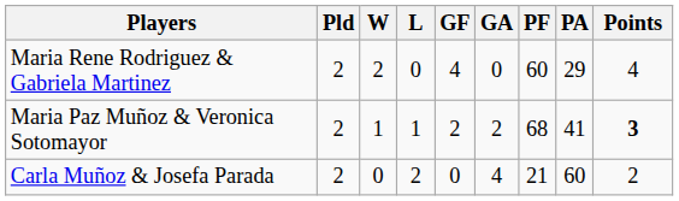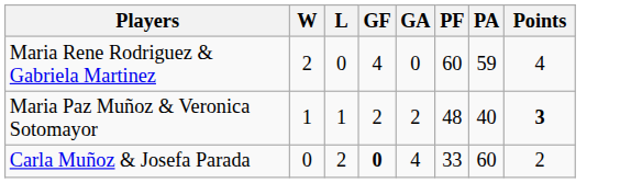- column: Pld | 2 | 2 | 2
Maria Rene Rodriguez & Gabriela Martinez | PA: 29 -> 59
Maria Paz Muñoz & Veronica Sotomayor | PF: 68 -> 48
Maria Paz Muñoz & Veronica Sotomayor | PA: 41 -> 40
Carla Muñoz & Josefa Parada | GF: normal -> bold
Carla Muñoz & Josefa Parada | PF: 21 -> 33
